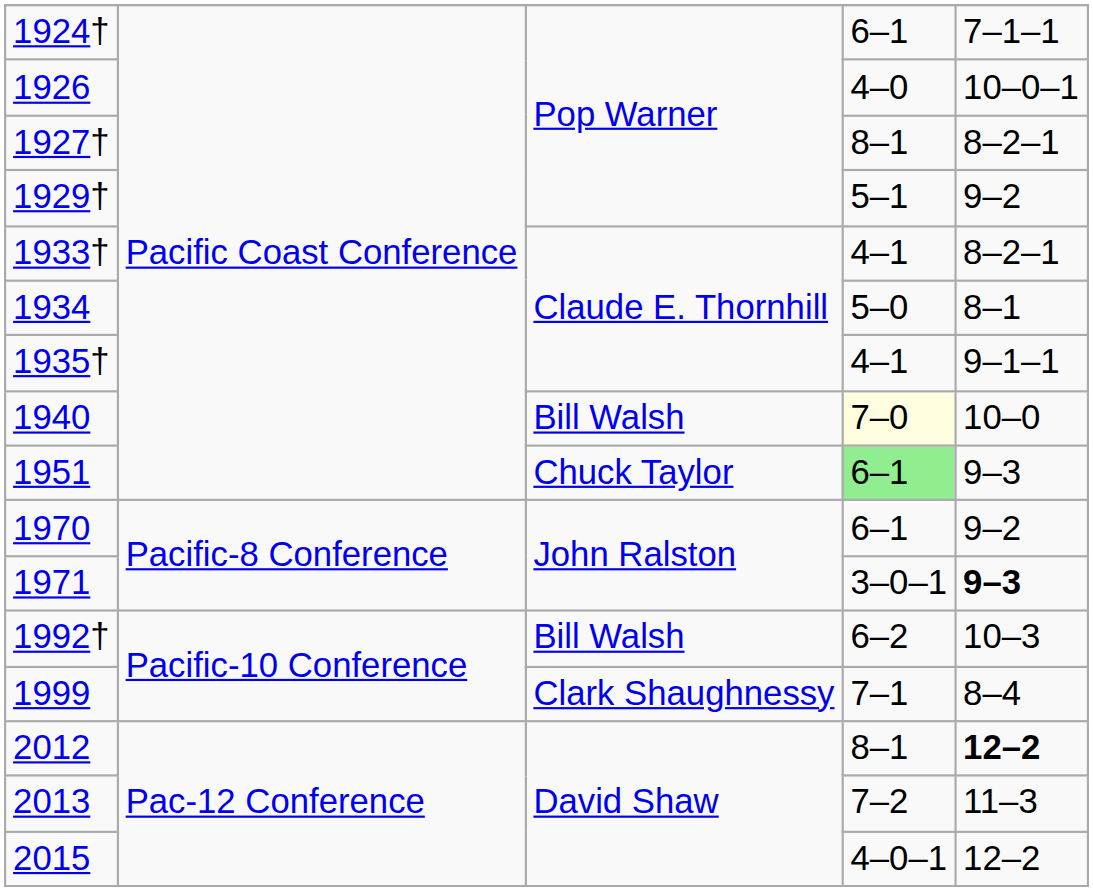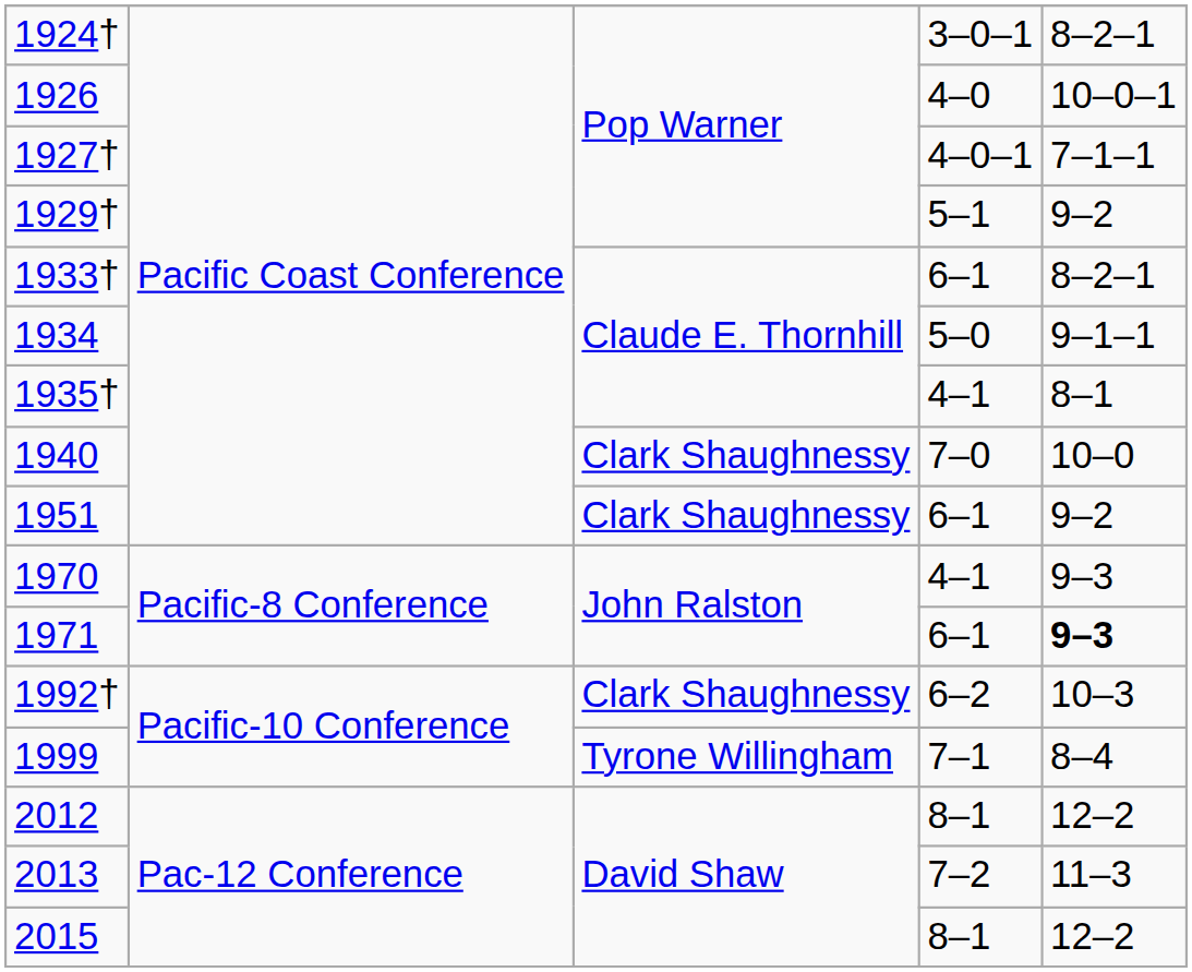1924† | column 4: 6–1 -> 3–0–1
1924† | column 5: 7–1–1 -> 8–2–1
1927† | column 4: 8–1 -> 4–0–1
1927† | column 5: 8–2–1 -> 7–1–1
1933† | column 4: 4–1 -> 6–1
1934 | column 5: 8–1 -> 9–1–1
1935† | column 5: 9–1–1 -> 8–1
1940 | column 3: Bill Walsh -> Clark Shaughnessy
1940 | column 4: lightyellow background -> no background
1951 | column 3: Chuck Taylor -> Clark Shaughnessy
1951 | column 4: lightgreen background -> no background
1951 | column 5: 9–3 -> 9–2
1970 | column 4: 6–1 -> 4–1
1970 | column 5: 9–2 -> 9–3
1971 | column 4: 3–0–1 -> 6–1
1992† | column 3: Bill Walsh -> Clark Shaughnessy
1999 | column 3: Clark Shaughnessy -> Tyrone Willingham
2012 | column 5: bold -> normal
2015 | column 4: 4–0–1 -> 8–1
